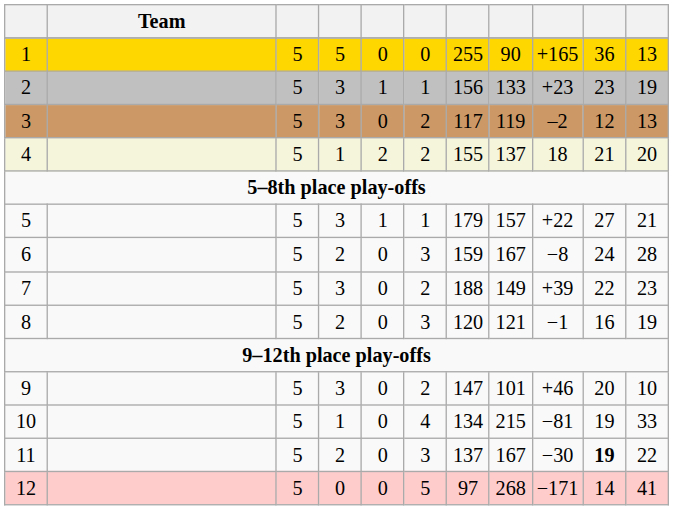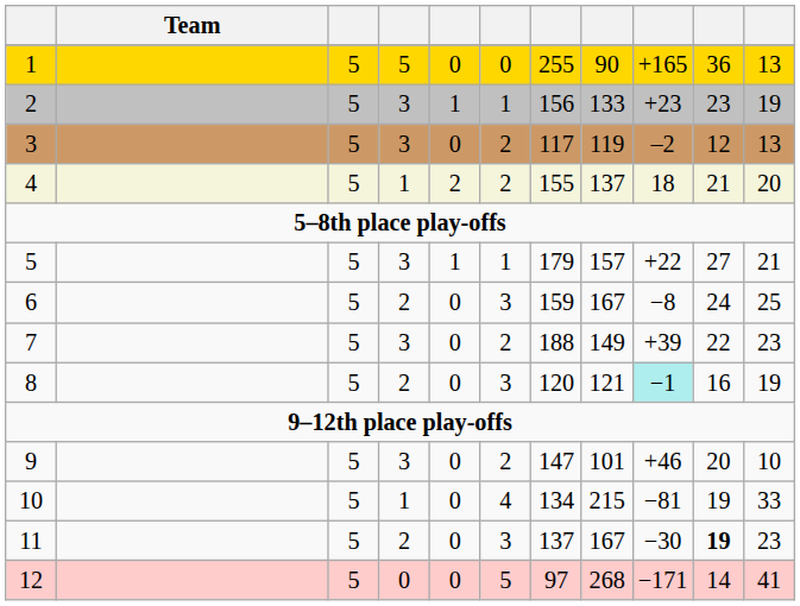6 | column 11: 28 -> 25
8 | column 9: no background -> paleturquoise background
11 | column 11: 22 -> 23
